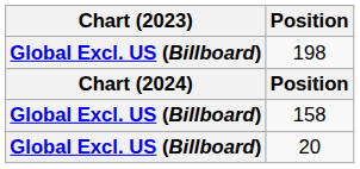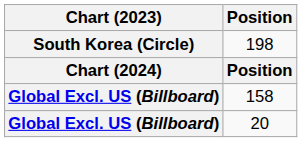198 | Chart (2023): Global Excl. US (Billboard) -> South Korea (Circle)
